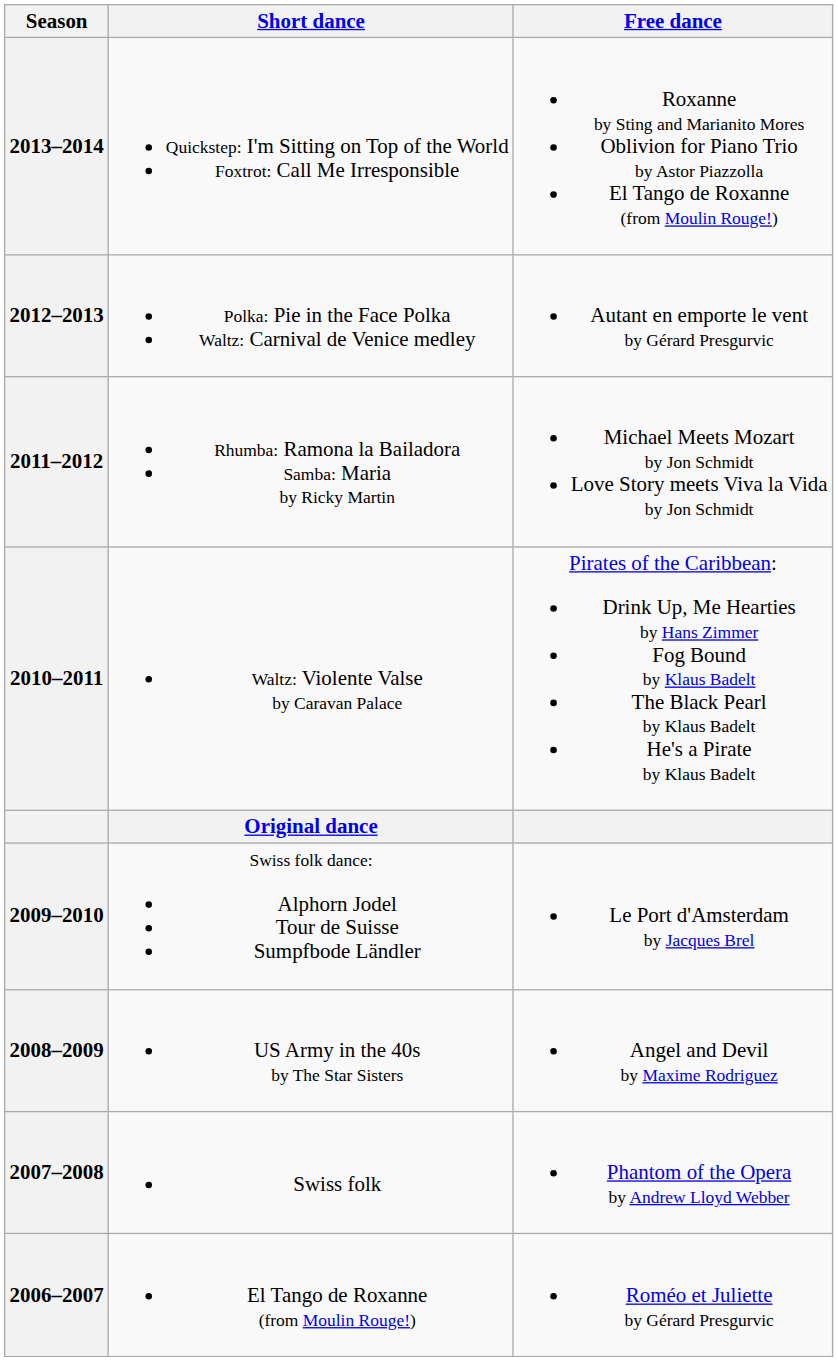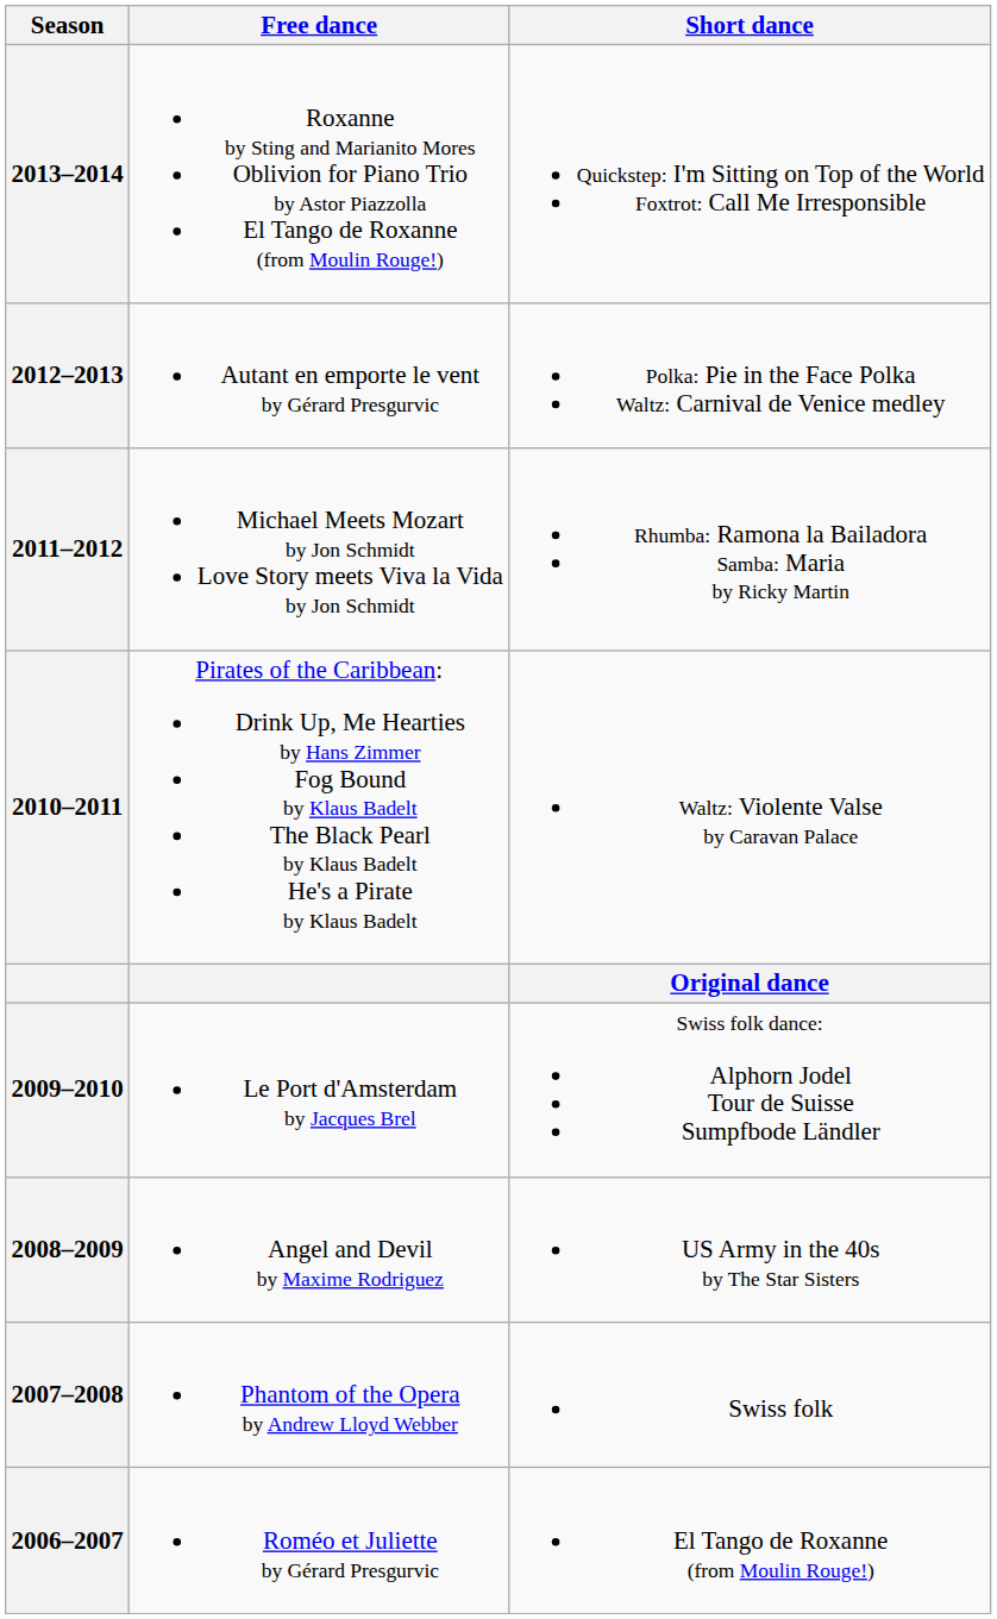columns swapped: Short dance <-> Free dance
